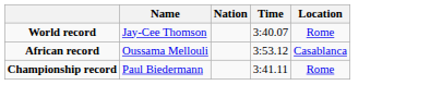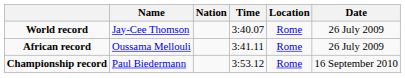+ column: Date | 26 July 2009 | 26 July 2009 | 16 September 2010
African record | Time: 3:53.12 -> 3:41.11
African record | Location: Casablanca -> Rome
Championship record | Time: 3:41.11 -> 3:53.12
